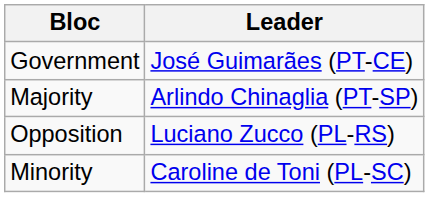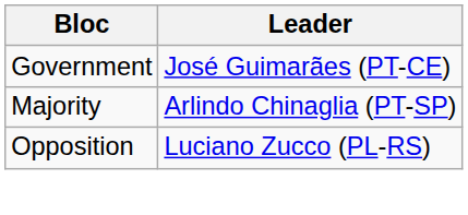- row: Minority | Caroline de Toni (PL-SC)
